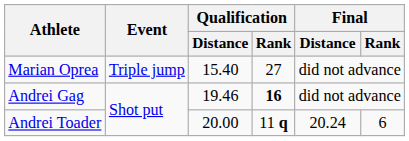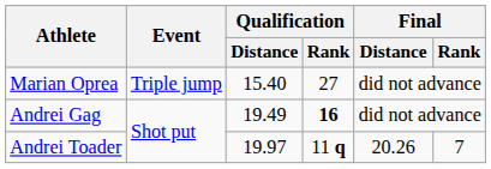Andrei Gag | Qualification / Distance: 19.46 -> 19.49
Andrei Toader | Qualification / Distance: 20.00 -> 19.97
Andrei Toader | Final / Distance: 20.24 -> 20.26
Andrei Toader | Final / Rank: 6 -> 7
